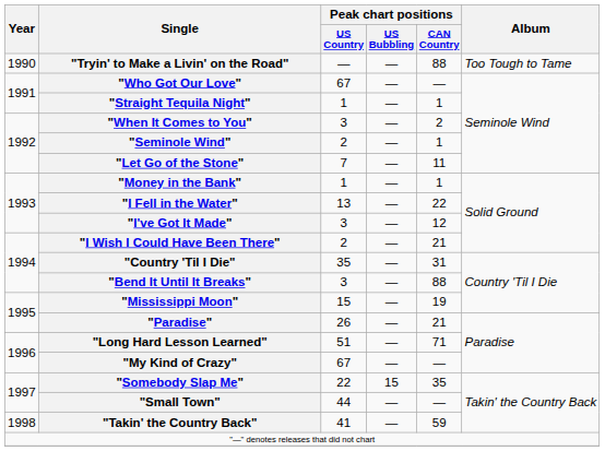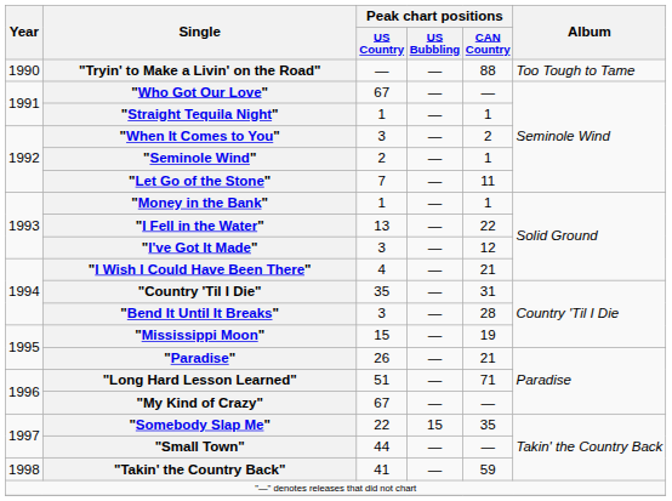"I Wish I Could Have Been There" | Peak chart positions / US Country: 2 -> 4
"Bend It Until It Breaks" | Peak chart positions / CAN Country: 88 -> 28
